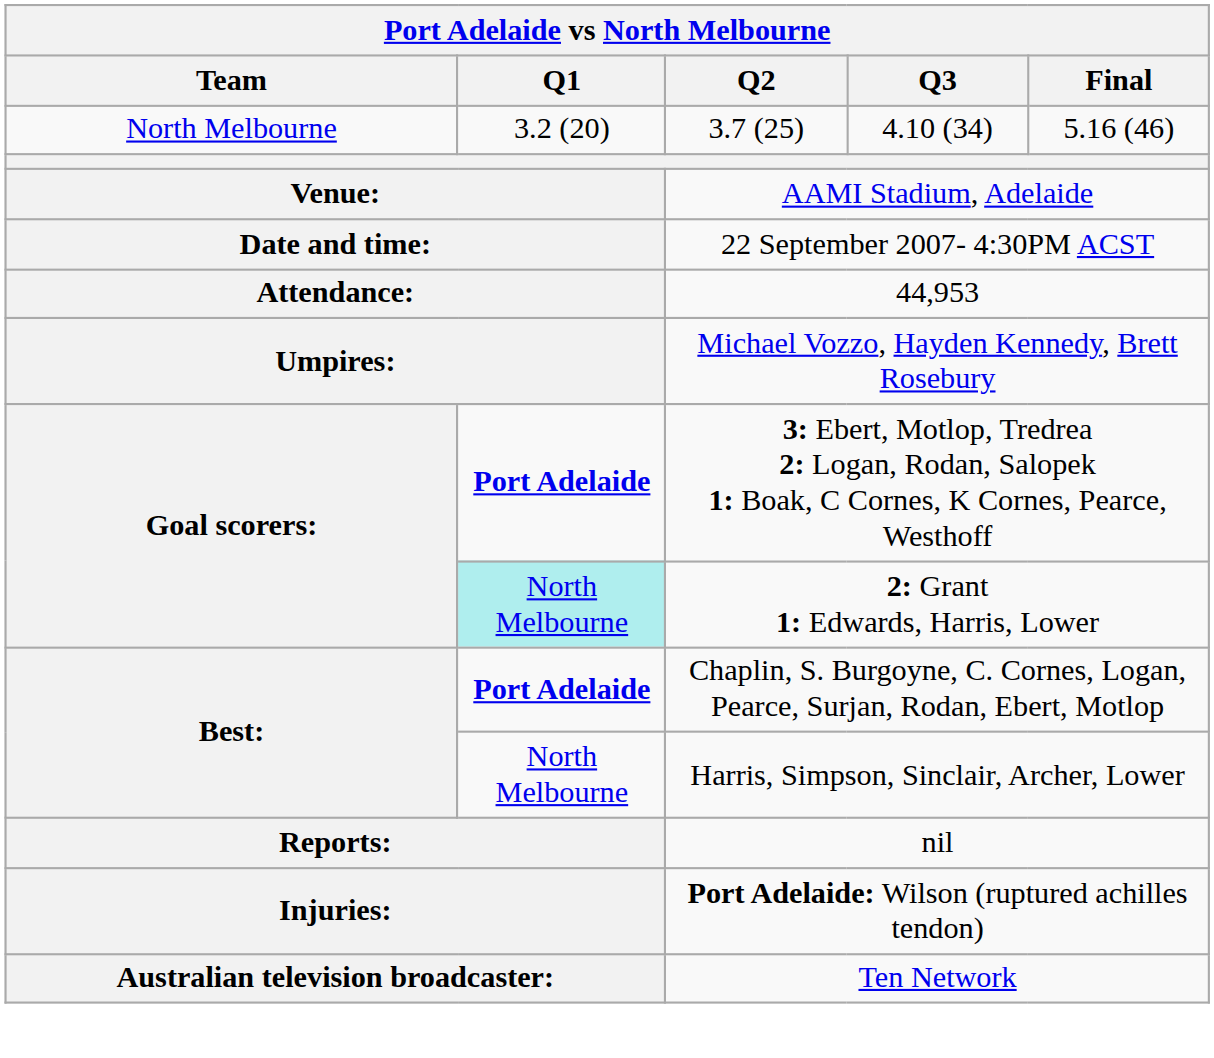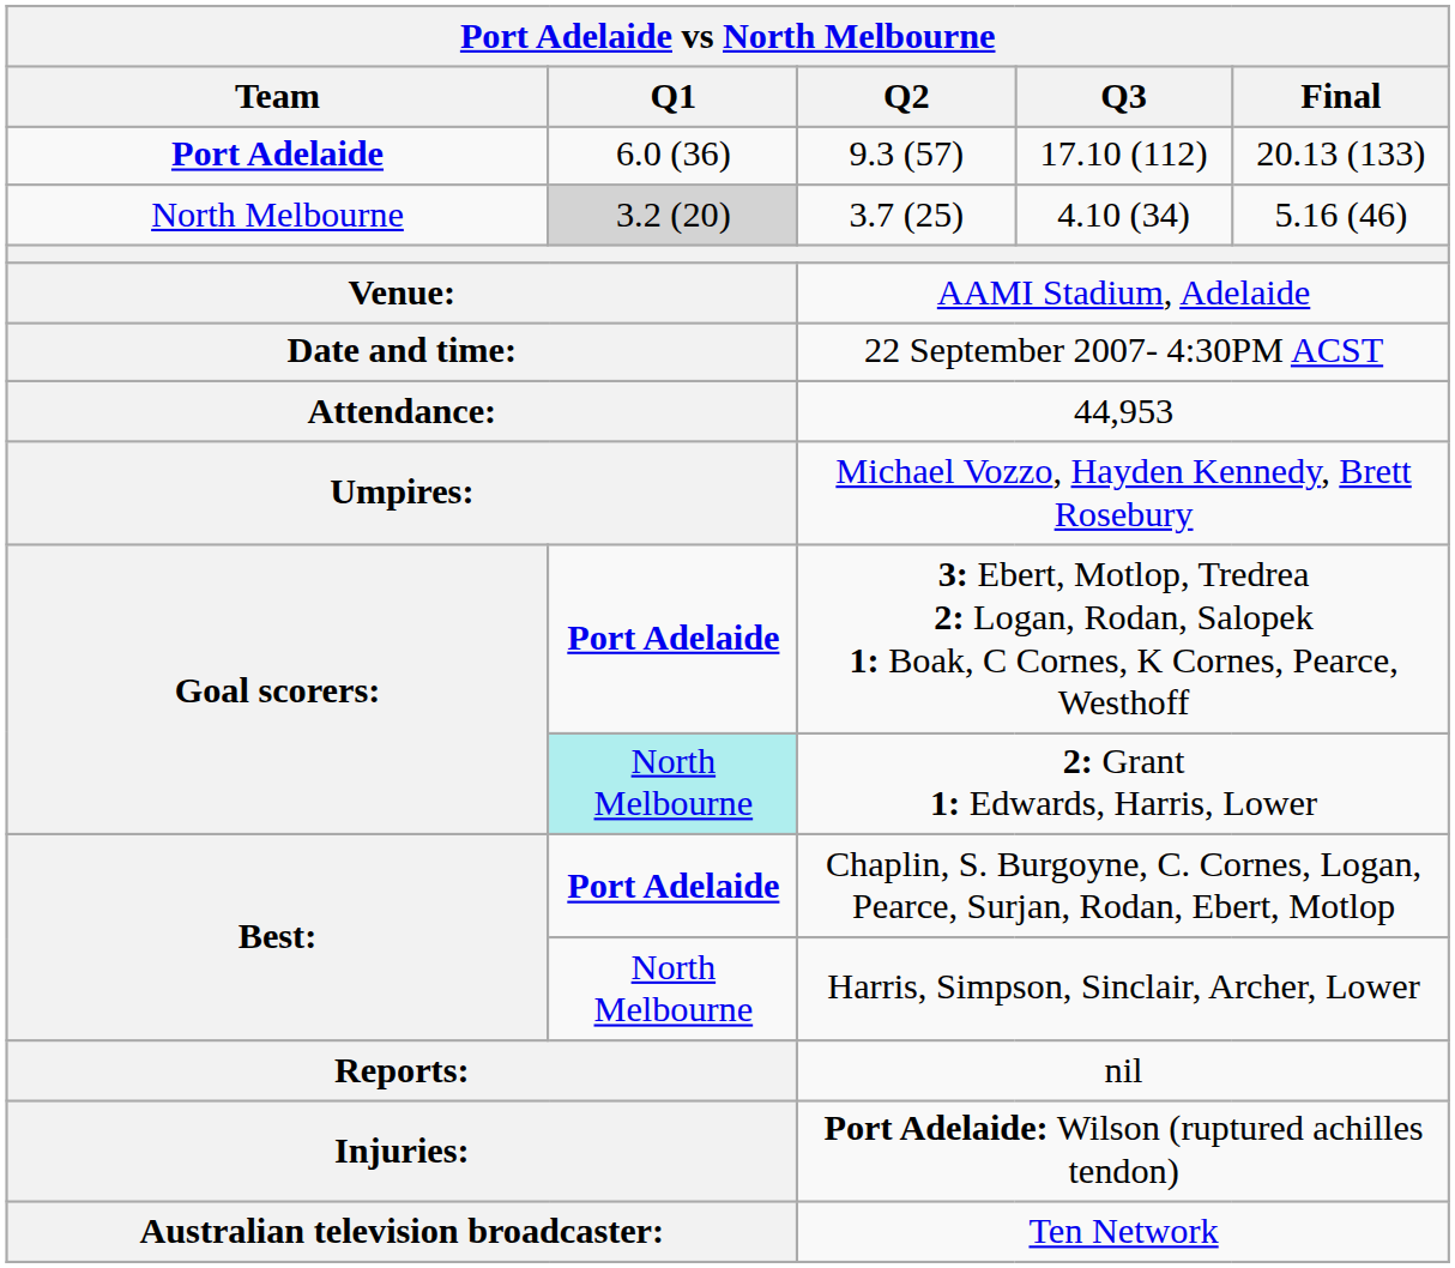+ row: Port Adelaide | 6.0 (36) | 9.3 (57) | 17.10 (112) | 20.13 (133)
3.7 (25) | Q1: no background -> lightgrey background
